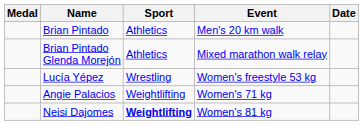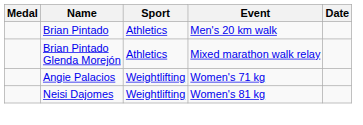- row: Lucía Yépez | Wrestling | Women's freestyle 53 kg
Neisi Dajomes | Sport: bold -> normal
